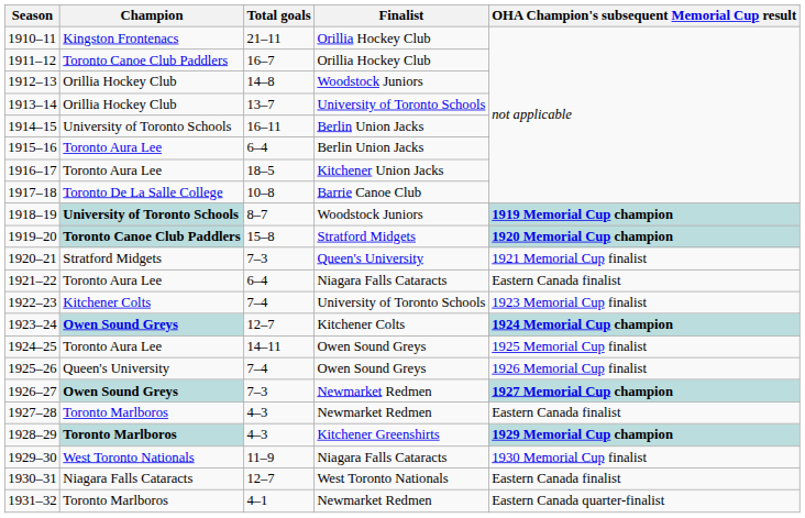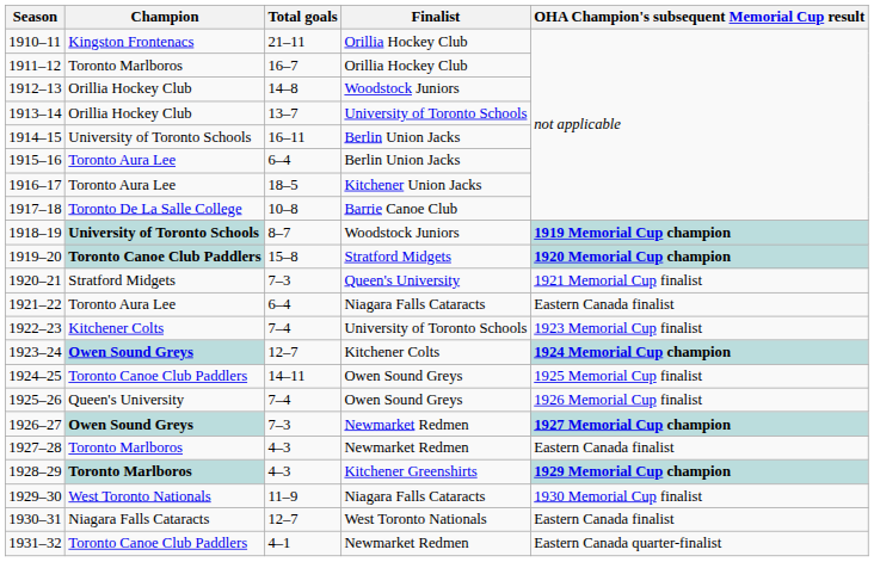1911–12 | Champion: Toronto Canoe Club Paddlers -> Toronto Marlboros
1924–25 | Champion: Toronto Aura Lee -> Toronto Canoe Club Paddlers
1931–32 | Champion: Toronto Marlboros -> Toronto Canoe Club Paddlers
